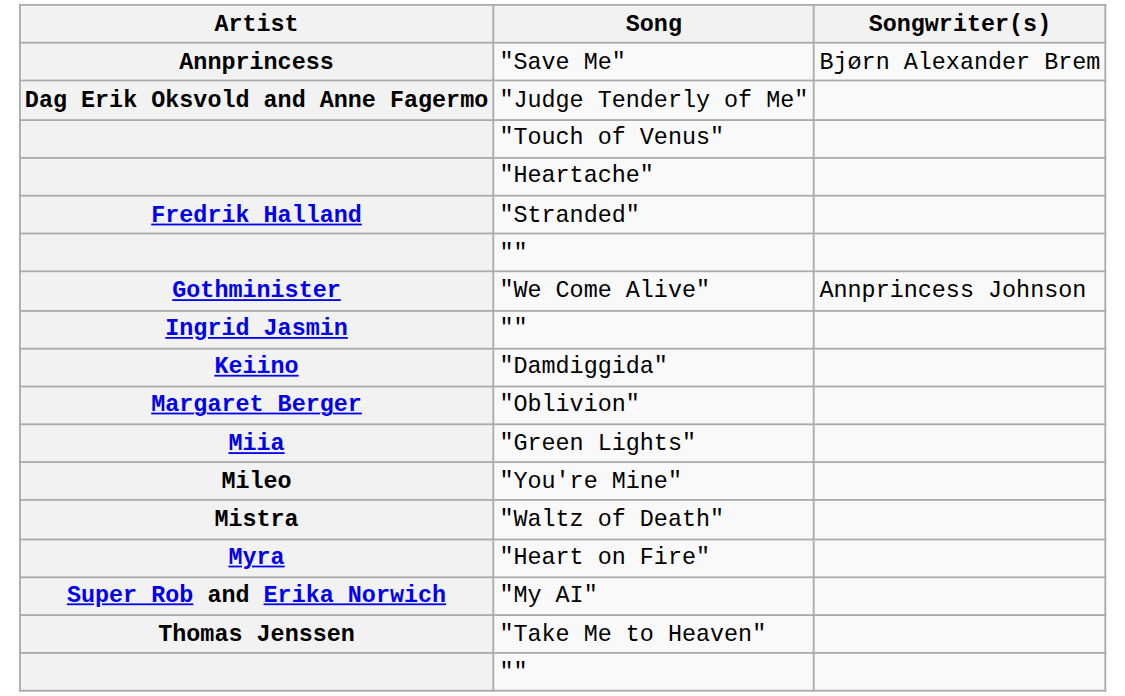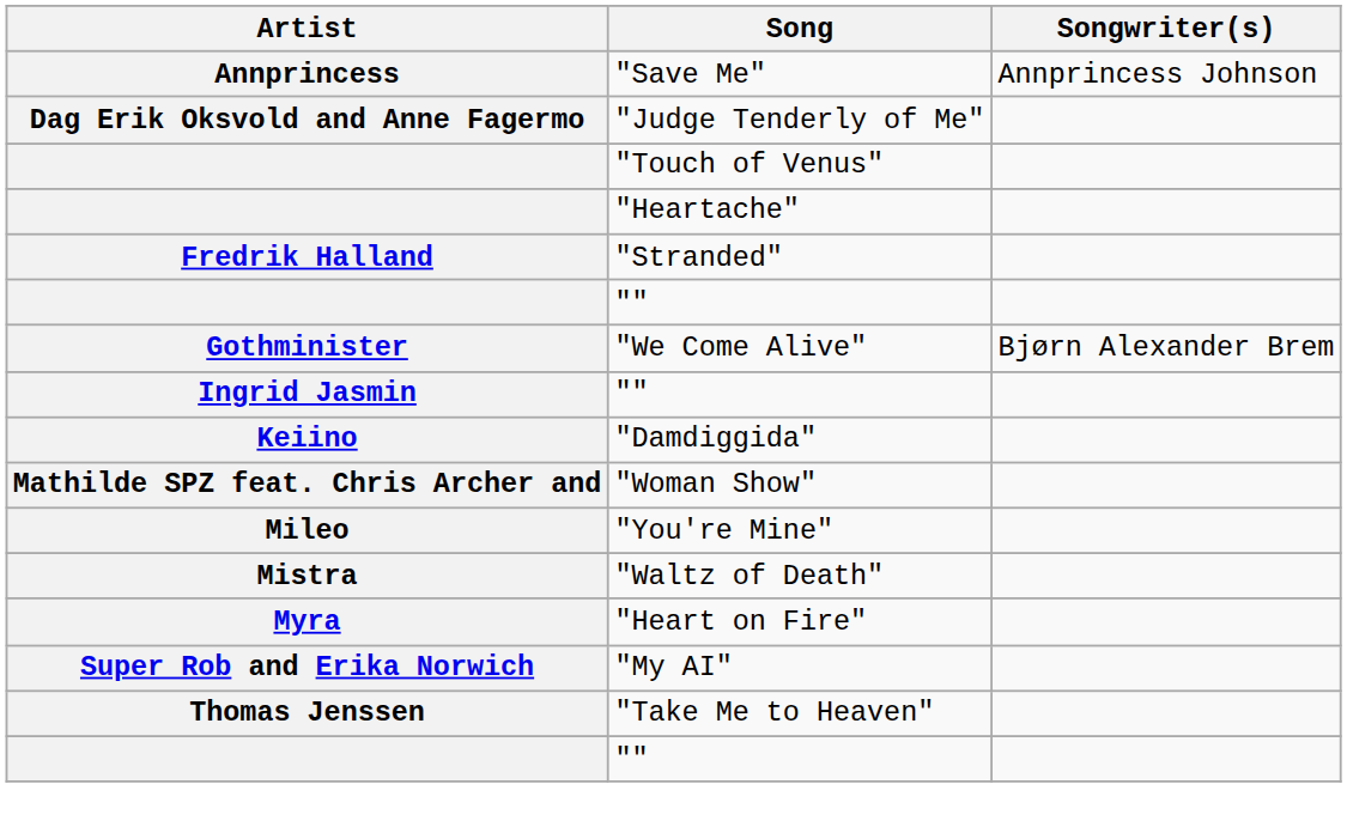"Save Me" | Songwriter(s): Bjørn Alexander Brem -> Annprincess Johnson
"We Come Alive" | Songwriter(s): Annprincess Johnson -> Bjørn Alexander Brem
- row: Margaret Berger | "Oblivion"
+ row: Mathilde SPZ feat. Chris Archer and | "Woman Show"
- row: Miia | "Green Lights"
